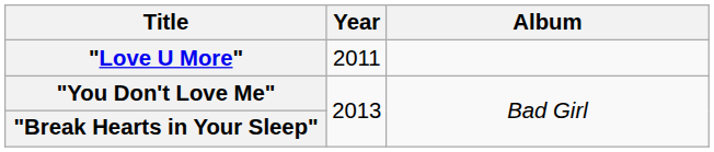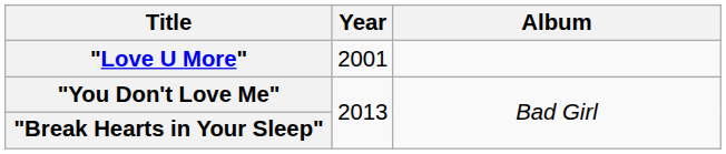"Love U More" | Year: 2011 -> 2001
